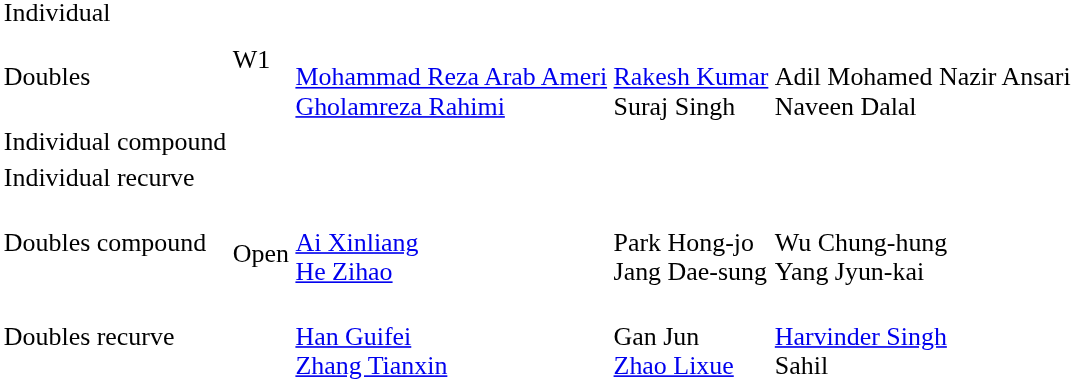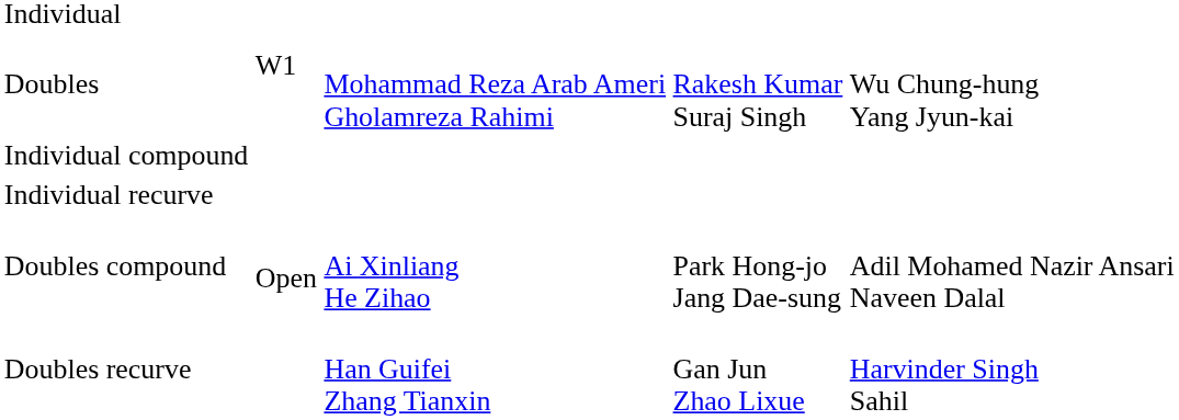Doubles | column 5: Adil Mohamed Nazir Ansari Naveen Dalal -> Wu Chung-hung Yang Jyun-kai
Doubles compound | column 5: Wu Chung-hung Yang Jyun-kai -> Adil Mohamed Nazir Ansari Naveen Dalal
